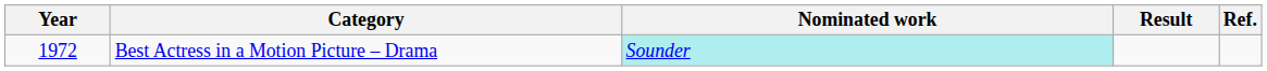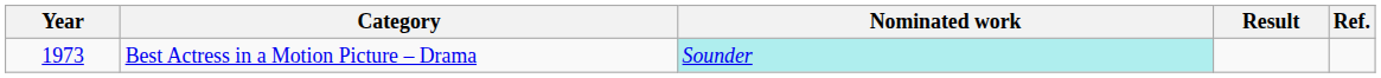Best Actress in a Motion Picture – Drama | Year: 1972 -> 1973
